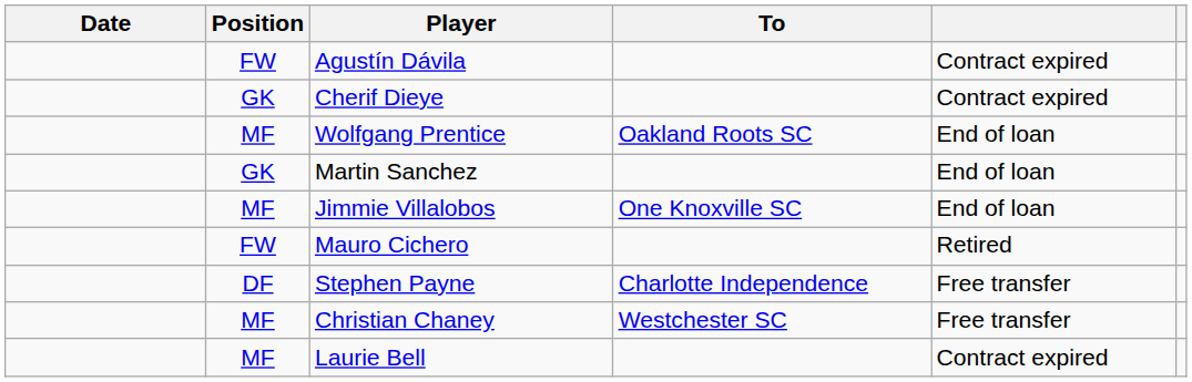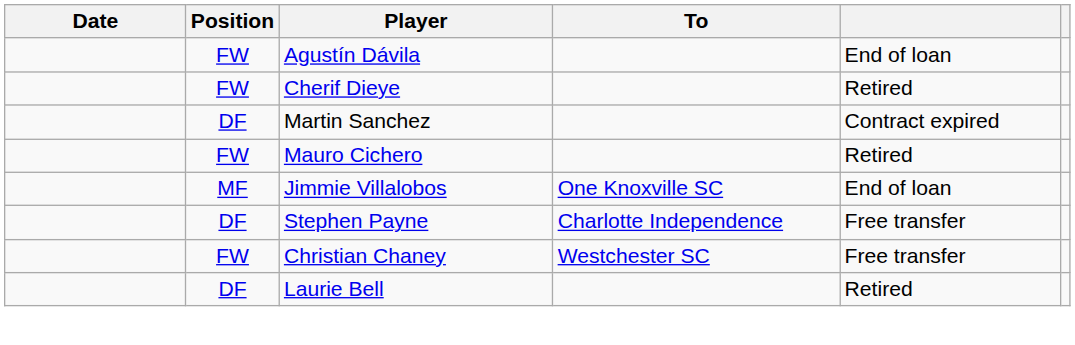Agustín Dávila | column 5: Contract expired -> End of loan
Cherif Dieye | Position: GK -> FW
Cherif Dieye | column 5: Contract expired -> Retired
- row: MF | Wolfgang Prentice | Oakland Roots SC | End of loan
Martin Sanchez | Position: GK -> DF
Martin Sanchez | column 5: End of loan -> Contract expired
rows swapped: Jimmie Villalobos <-> Mauro Cichero
Christian Chaney | Position: MF -> FW
Laurie Bell | Position: MF -> DF
Laurie Bell | column 5: Contract expired -> Retired
